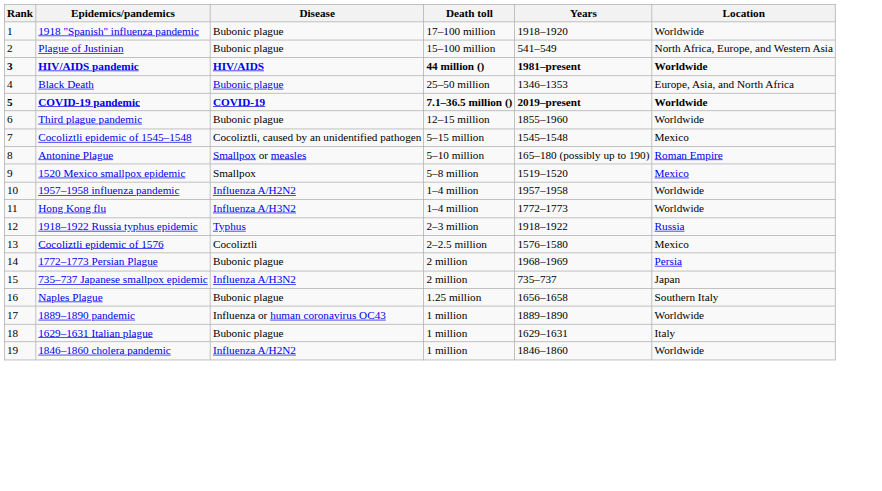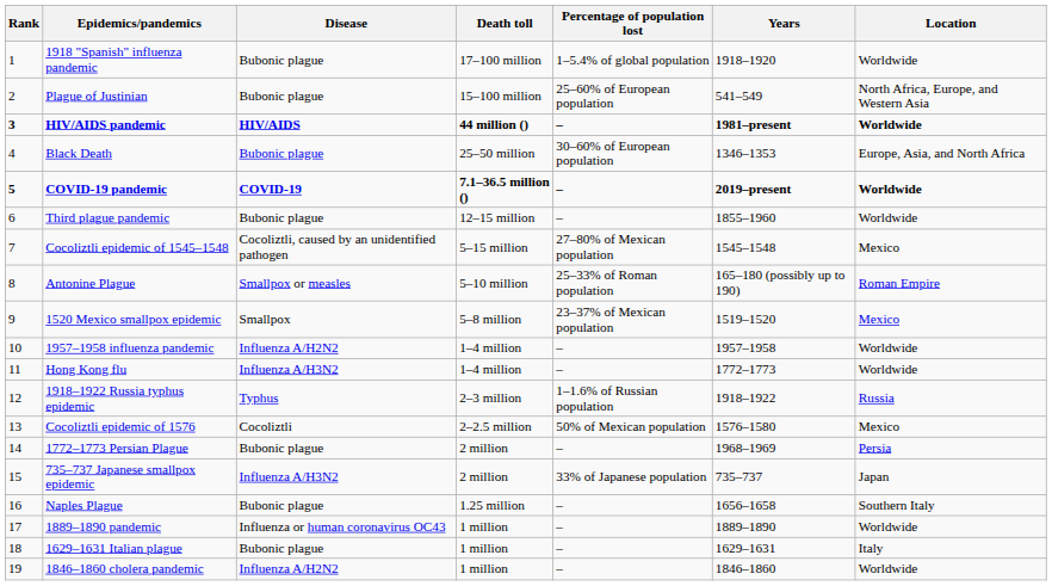+ column: Percentage of population lost | 1–5.4% of global population | 25–60% of European population | – | 30–60% of European population | – | – | 27–80% of Mexican population | 25–33% of Roman population | 23–37% of Mexican population | – | – | 1–1.6% of Russian population | 50% of Mexican population | – | 33% of Japanese population | – | – | – | –
